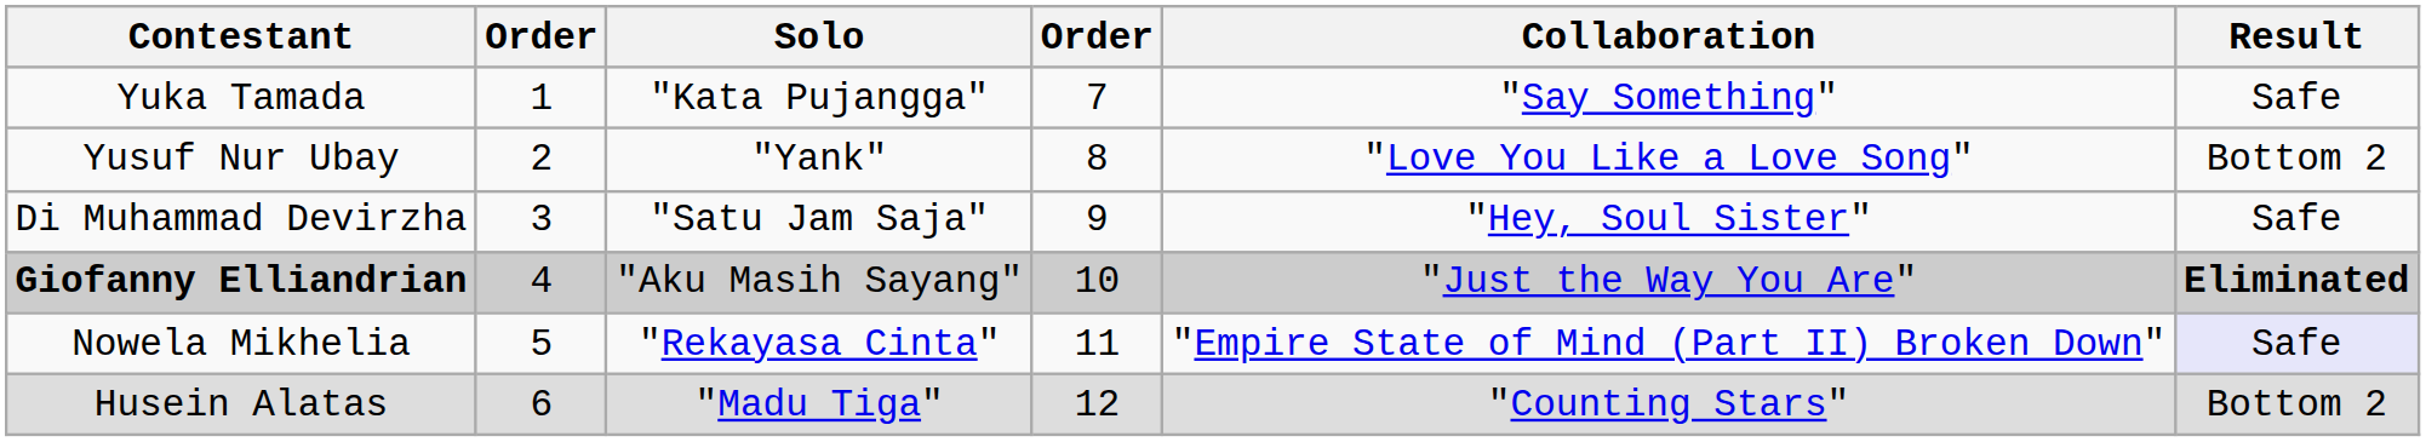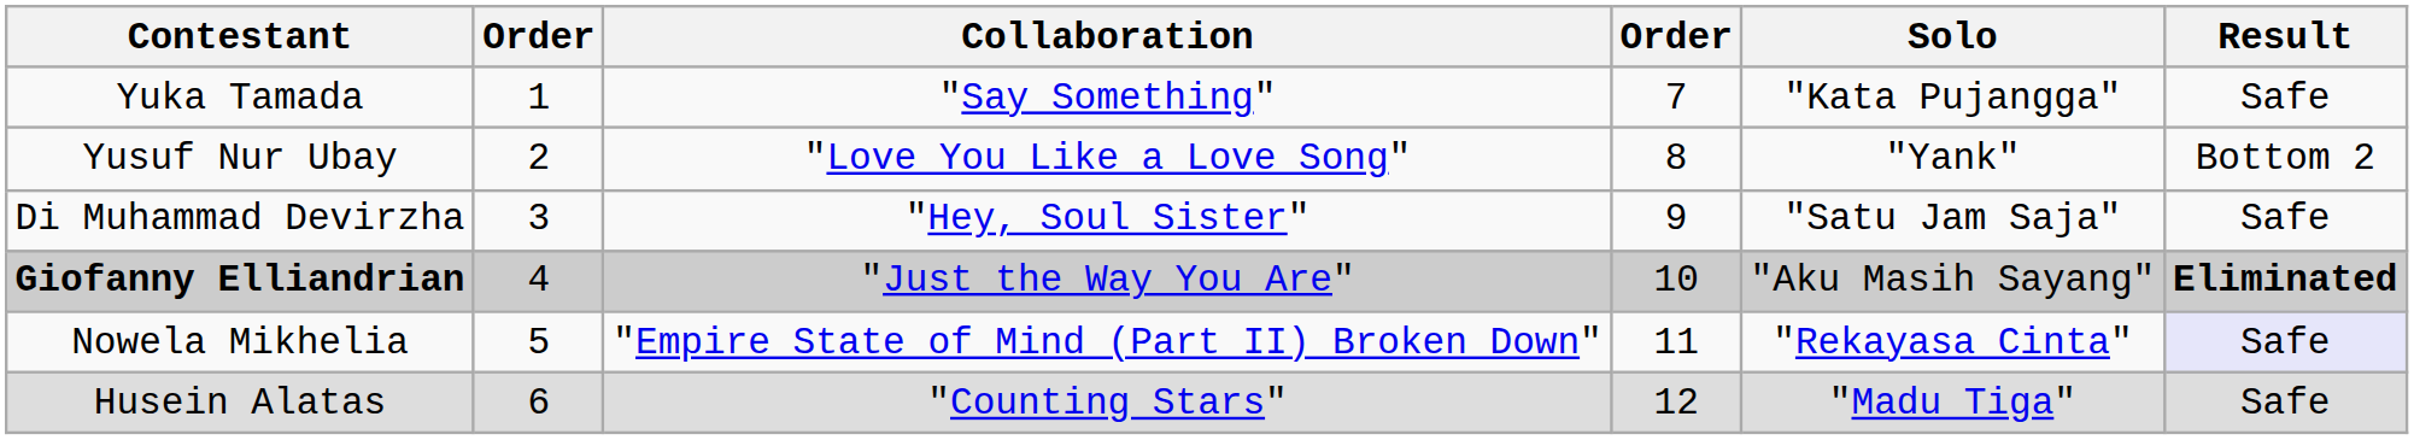columns swapped: Solo <-> Collaboration
Husein Alatas | Result: Bottom 2 -> Safe
